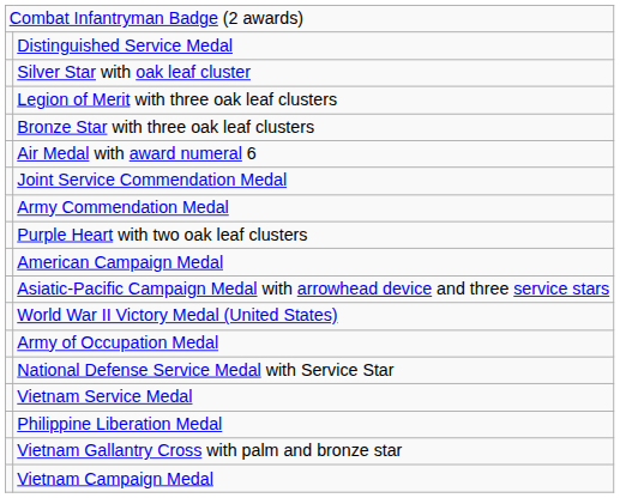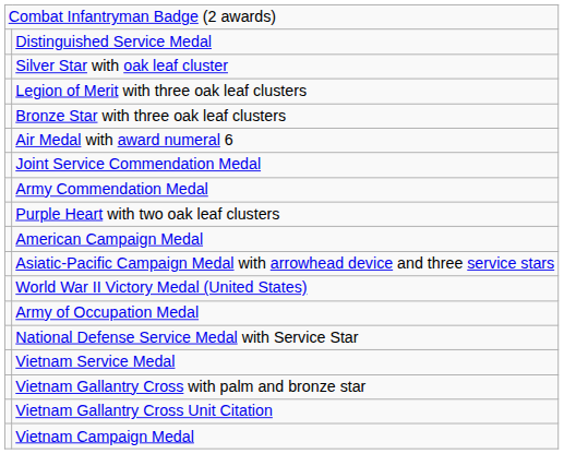- row: Philippine Liberation Medal
+ row: Vietnam Gallantry Cross Unit Citation
